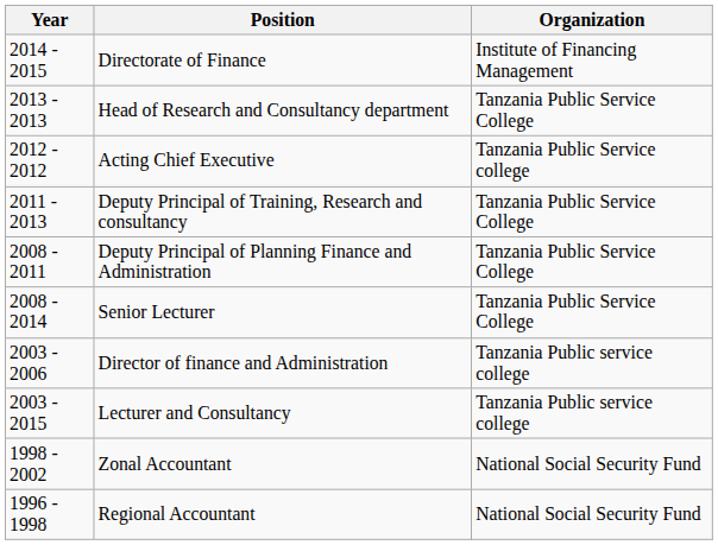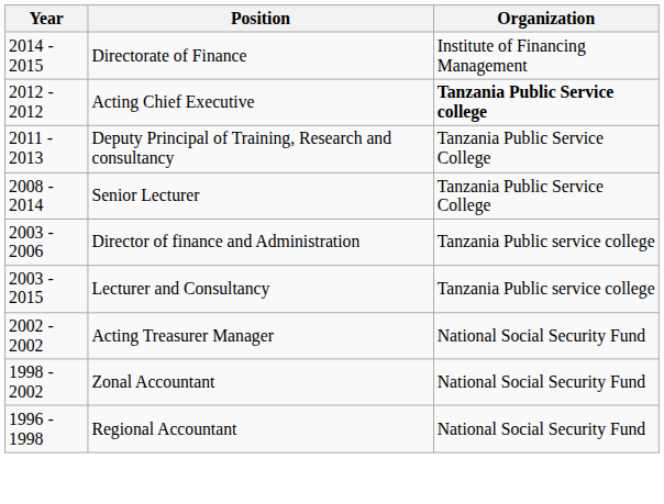- row: 2013 - 2013 | Head of Research and Consultancy department | Tanzania Public Service College
Acting Chief Executive | Organization: normal -> bold
- row: 2008 - 2011 | Deputy Principal of Planning Finance and Administration | Tanzania Public Service College
+ row: 2002 - 2002 | Acting Treasurer Manager | National Social Security Fund
